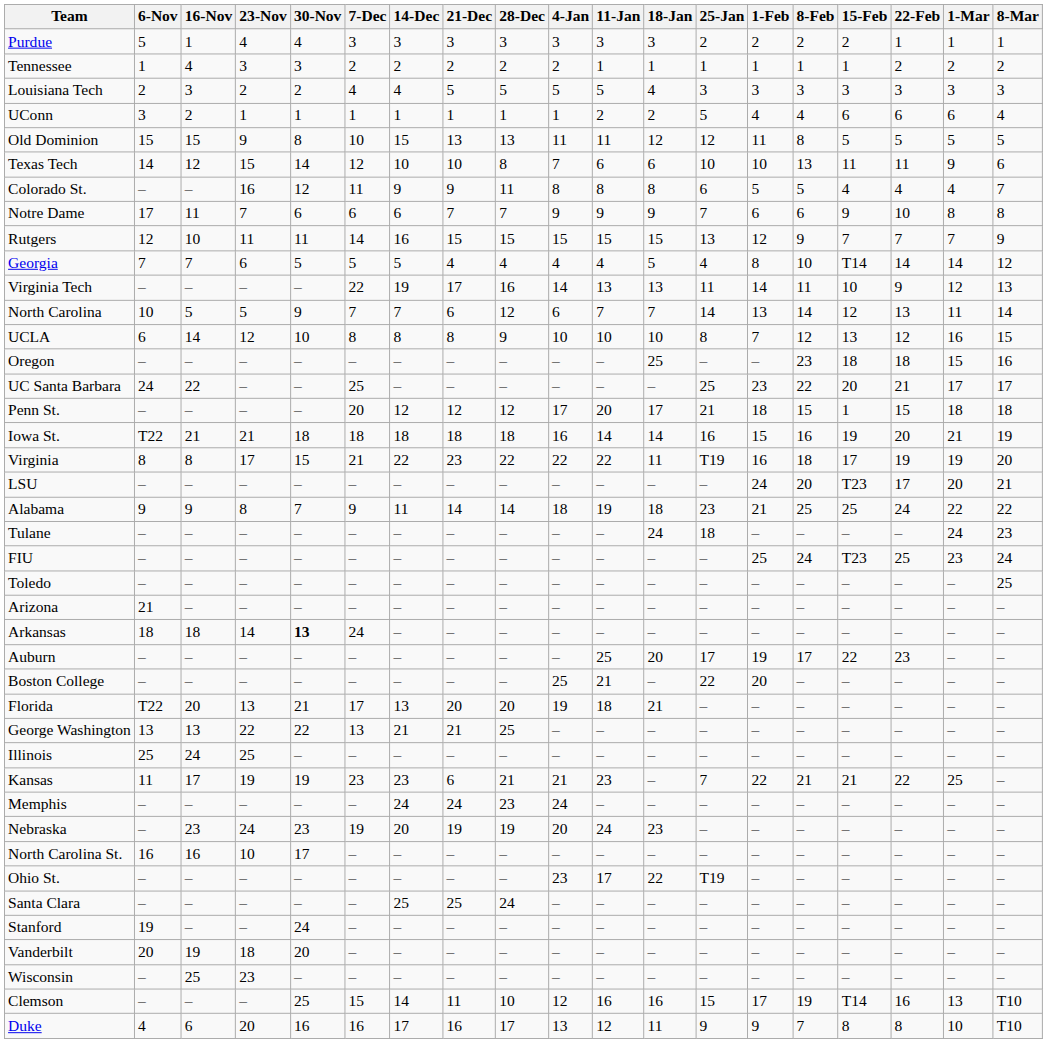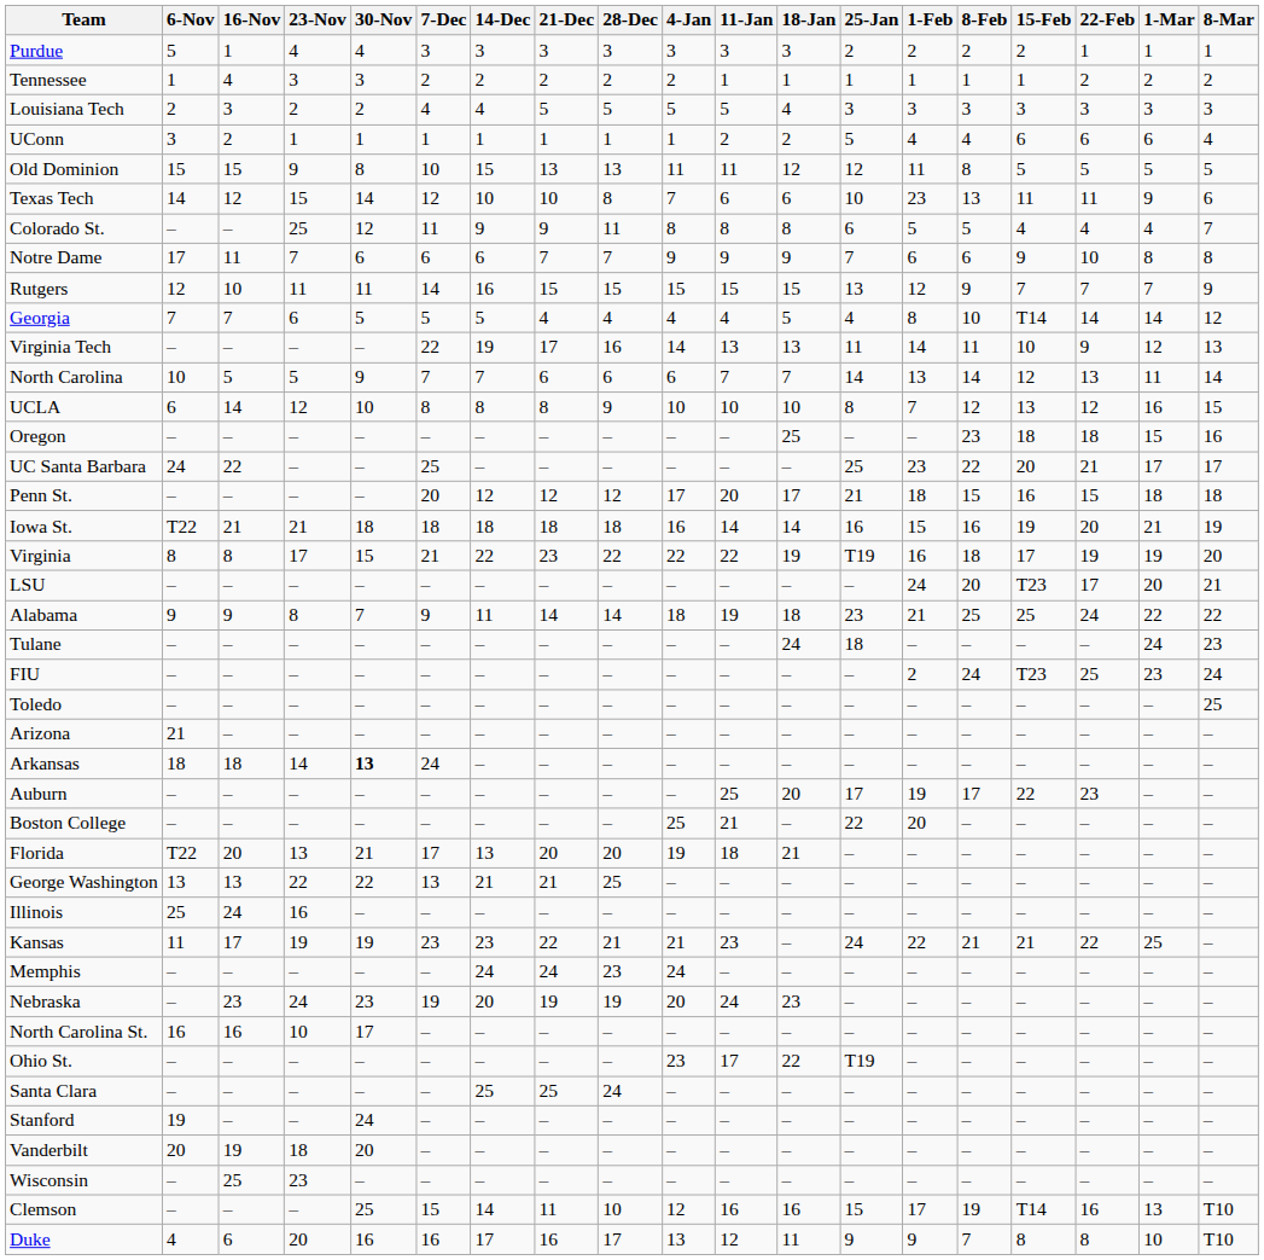Texas Tech | 1-Feb: 10 -> 23
Colorado St. | 23-Nov: 16 -> 25
North Carolina | 28-Dec: 12 -> 6
Penn St. | 15-Feb: 1 -> 16
Virginia | 18-Jan: 11 -> 19
FIU | 1-Feb: 25 -> 2
Illinois | 23-Nov: 25 -> 16
Kansas | 21-Dec: 6 -> 22
Kansas | 25-Jan: 7 -> 24
